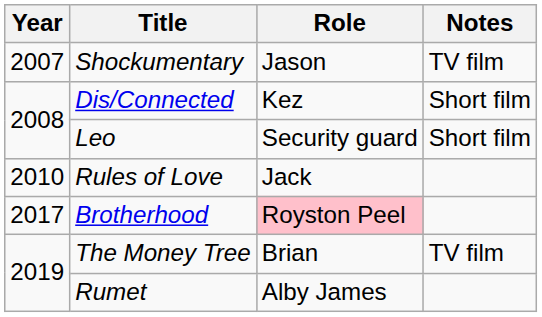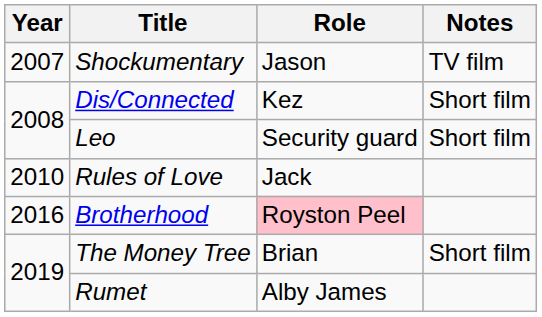Brotherhood | Year: 2017 -> 2016
The Money Tree | Notes: TV film -> Short film
